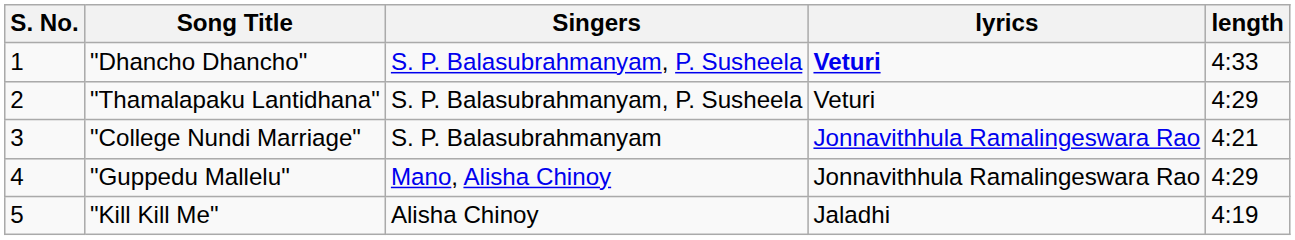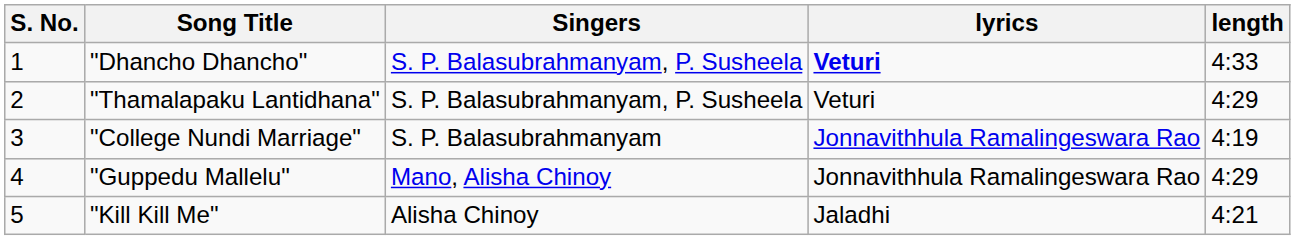"College Nundi Marriage" | length: 4:21 -> 4:19
"Kill Kill Me" | length: 4:19 -> 4:21
